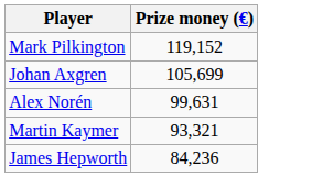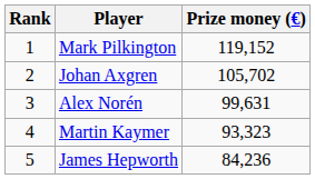+ column: Rank | 1 | 2 | 3 | 4 | 5
Johan Axgren | Prize money (€): 105,699 -> 105,702
Martin Kaymer | Prize money (€): 93,321 -> 93,323
